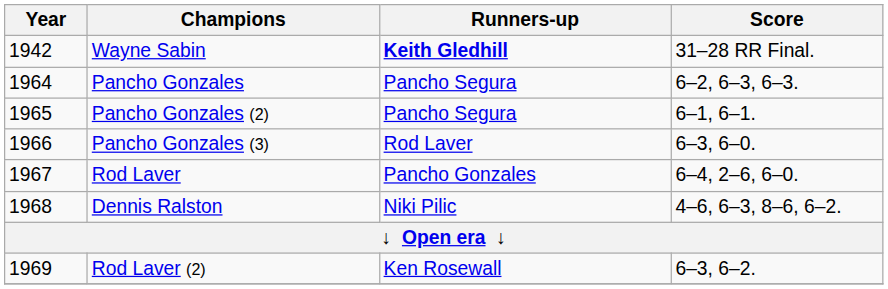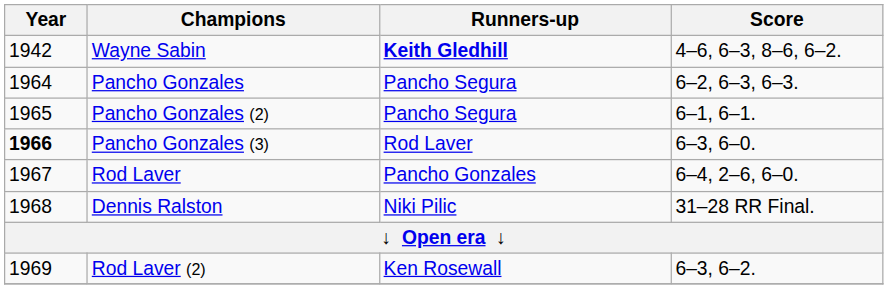Wayne Sabin | Score: 31–28 RR Final. -> 4–6, 6–3, 8–6, 6–2.
Pancho Gonzales (3) | Year: normal -> bold
Dennis Ralston | Score: 4–6, 6–3, 8–6, 6–2. -> 31–28 RR Final.
